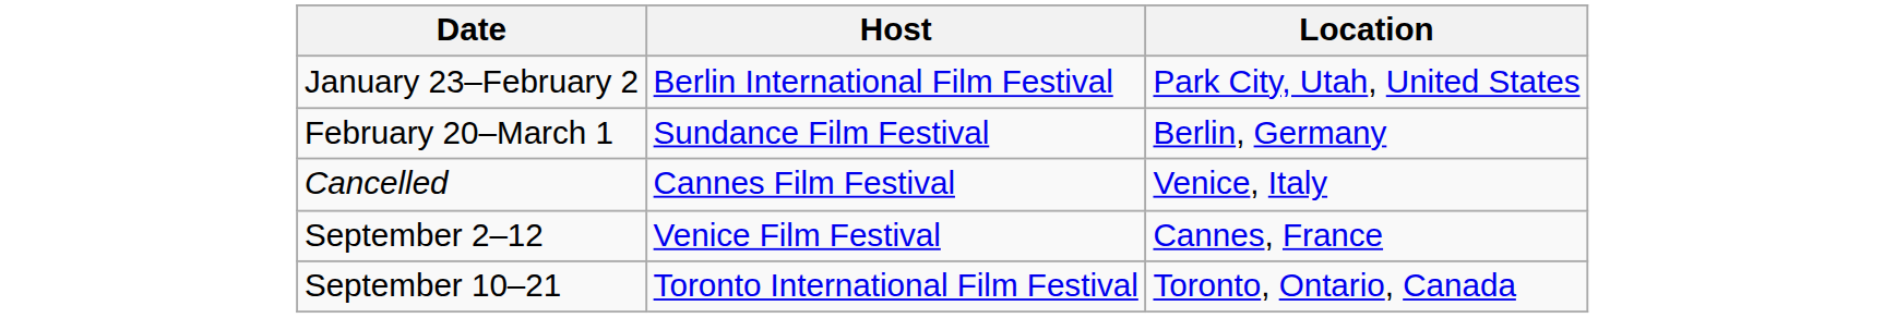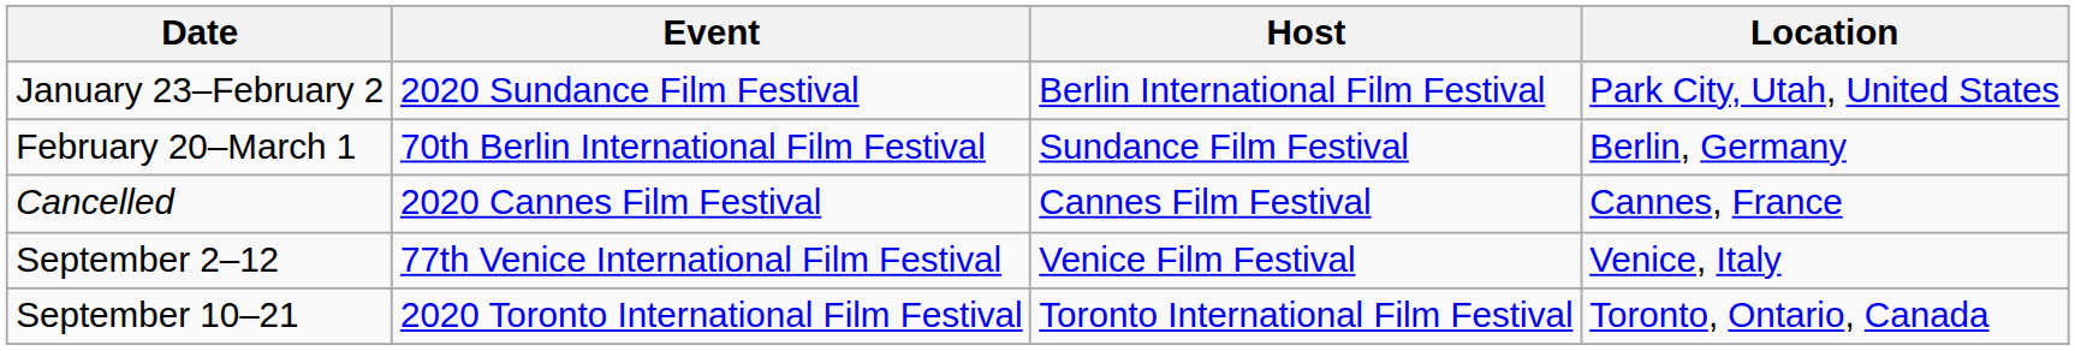+ column: Event | 2020 Sundance Film Festival | 70th Berlin International Film Festival | 2020 Cannes Film Festival | 77th Venice International Film Festival | 2020 Toronto International Film Festival
Cancelled | Location: Venice, Italy -> Cannes, France
September 2–12 | Location: Cannes, France -> Venice, Italy
